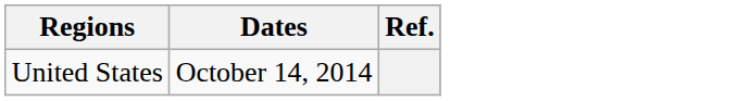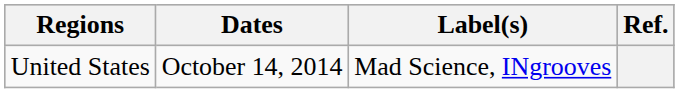+ column: Label(s) | Mad Science, INgrooves
